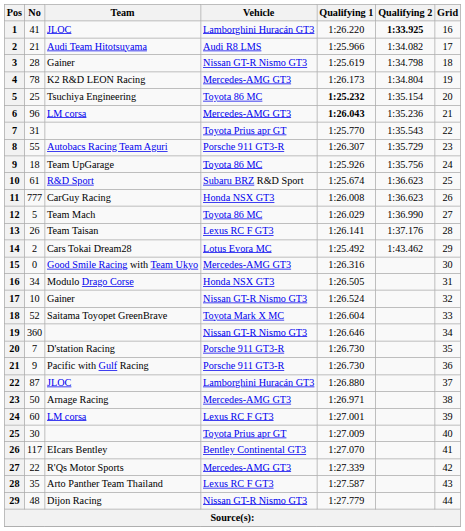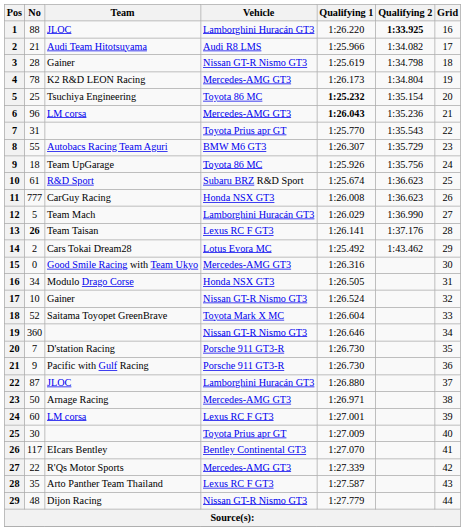1 | No: 41 -> 88
8 | Vehicle: Porsche 911 GT3-R -> BMW M6 GT3
12 | Vehicle: Toyota 86 MC -> Lamborghini Huracán GT3
13 | No: normal -> bold
